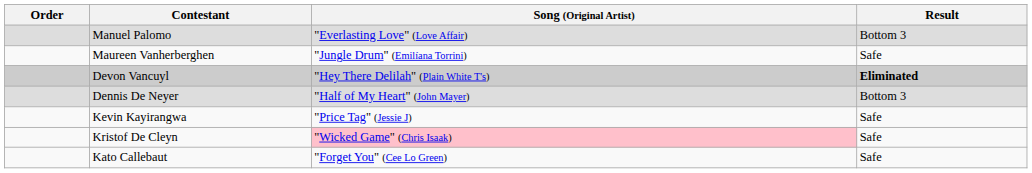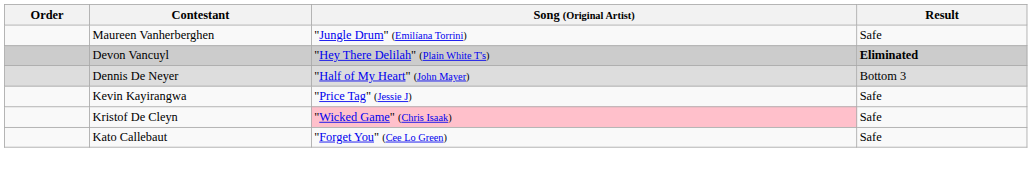- row: Manuel Palomo | "Everlasting Love" (Love Affair) | Bottom 3
